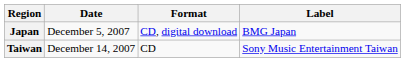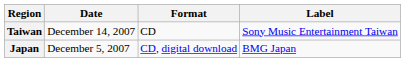rows swapped: Japan <-> Taiwan
